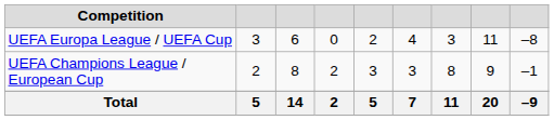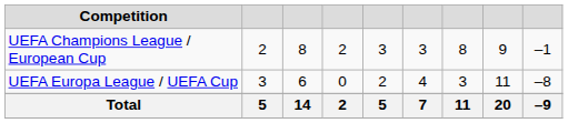rows swapped: UEFA Champions League / European Cup <-> UEFA Europa League / UEFA Cup
